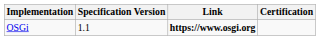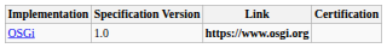OSGi | Specification Version: 1.1 -> 1.0
